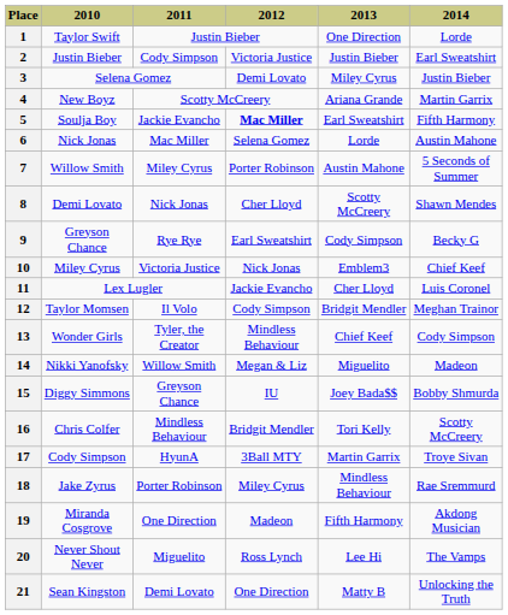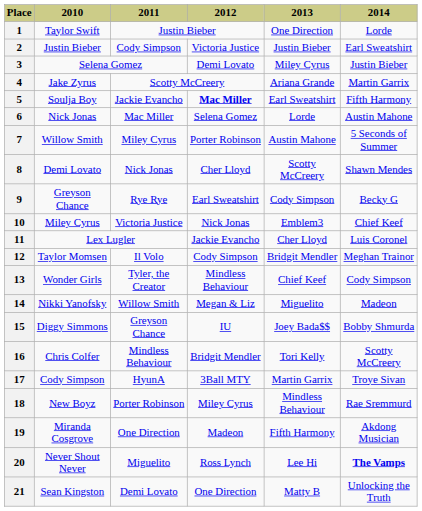4 | 2010: New Boyz -> Jake Zyrus
18 | 2010: Jake Zyrus -> New Boyz
20 | 2014: normal -> bold
